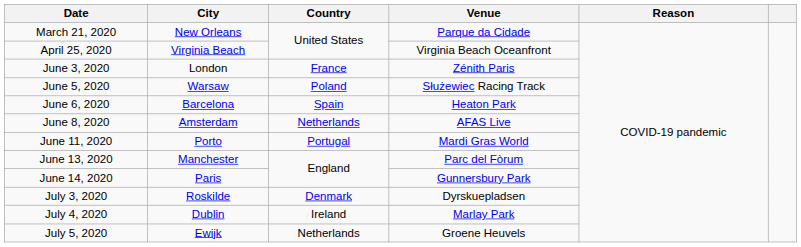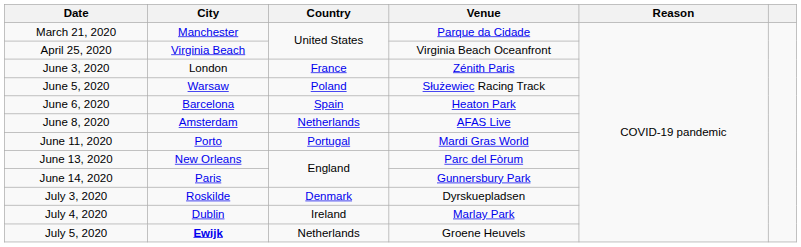March 21, 2020 | City: New Orleans -> Manchester
June 13, 2020 | City: Manchester -> New Orleans
July 5, 2020 | City: normal -> bold
